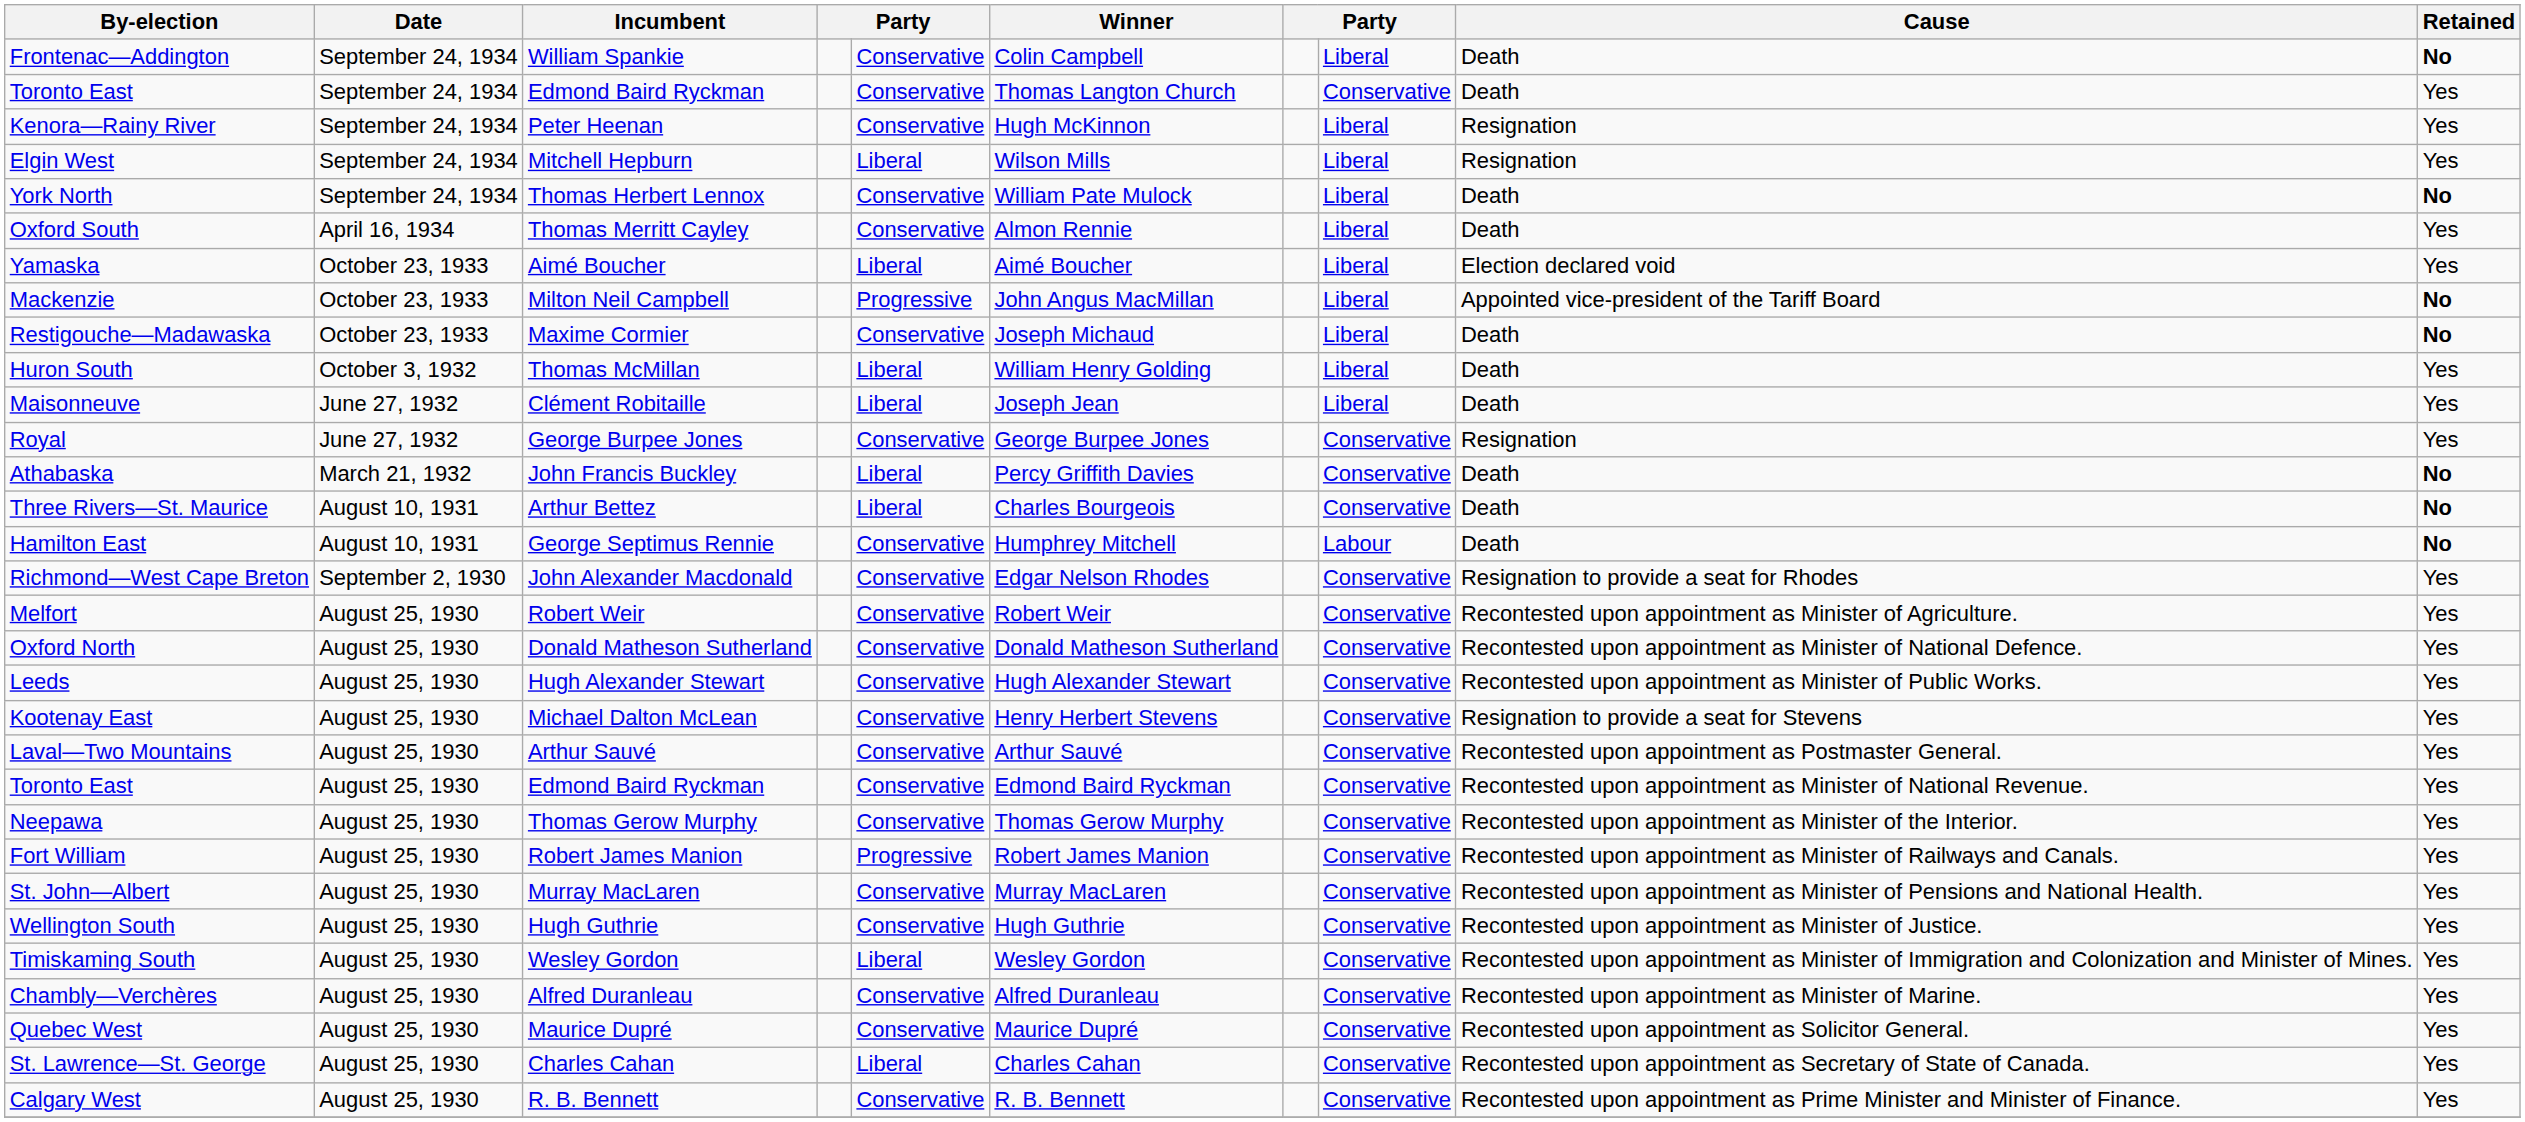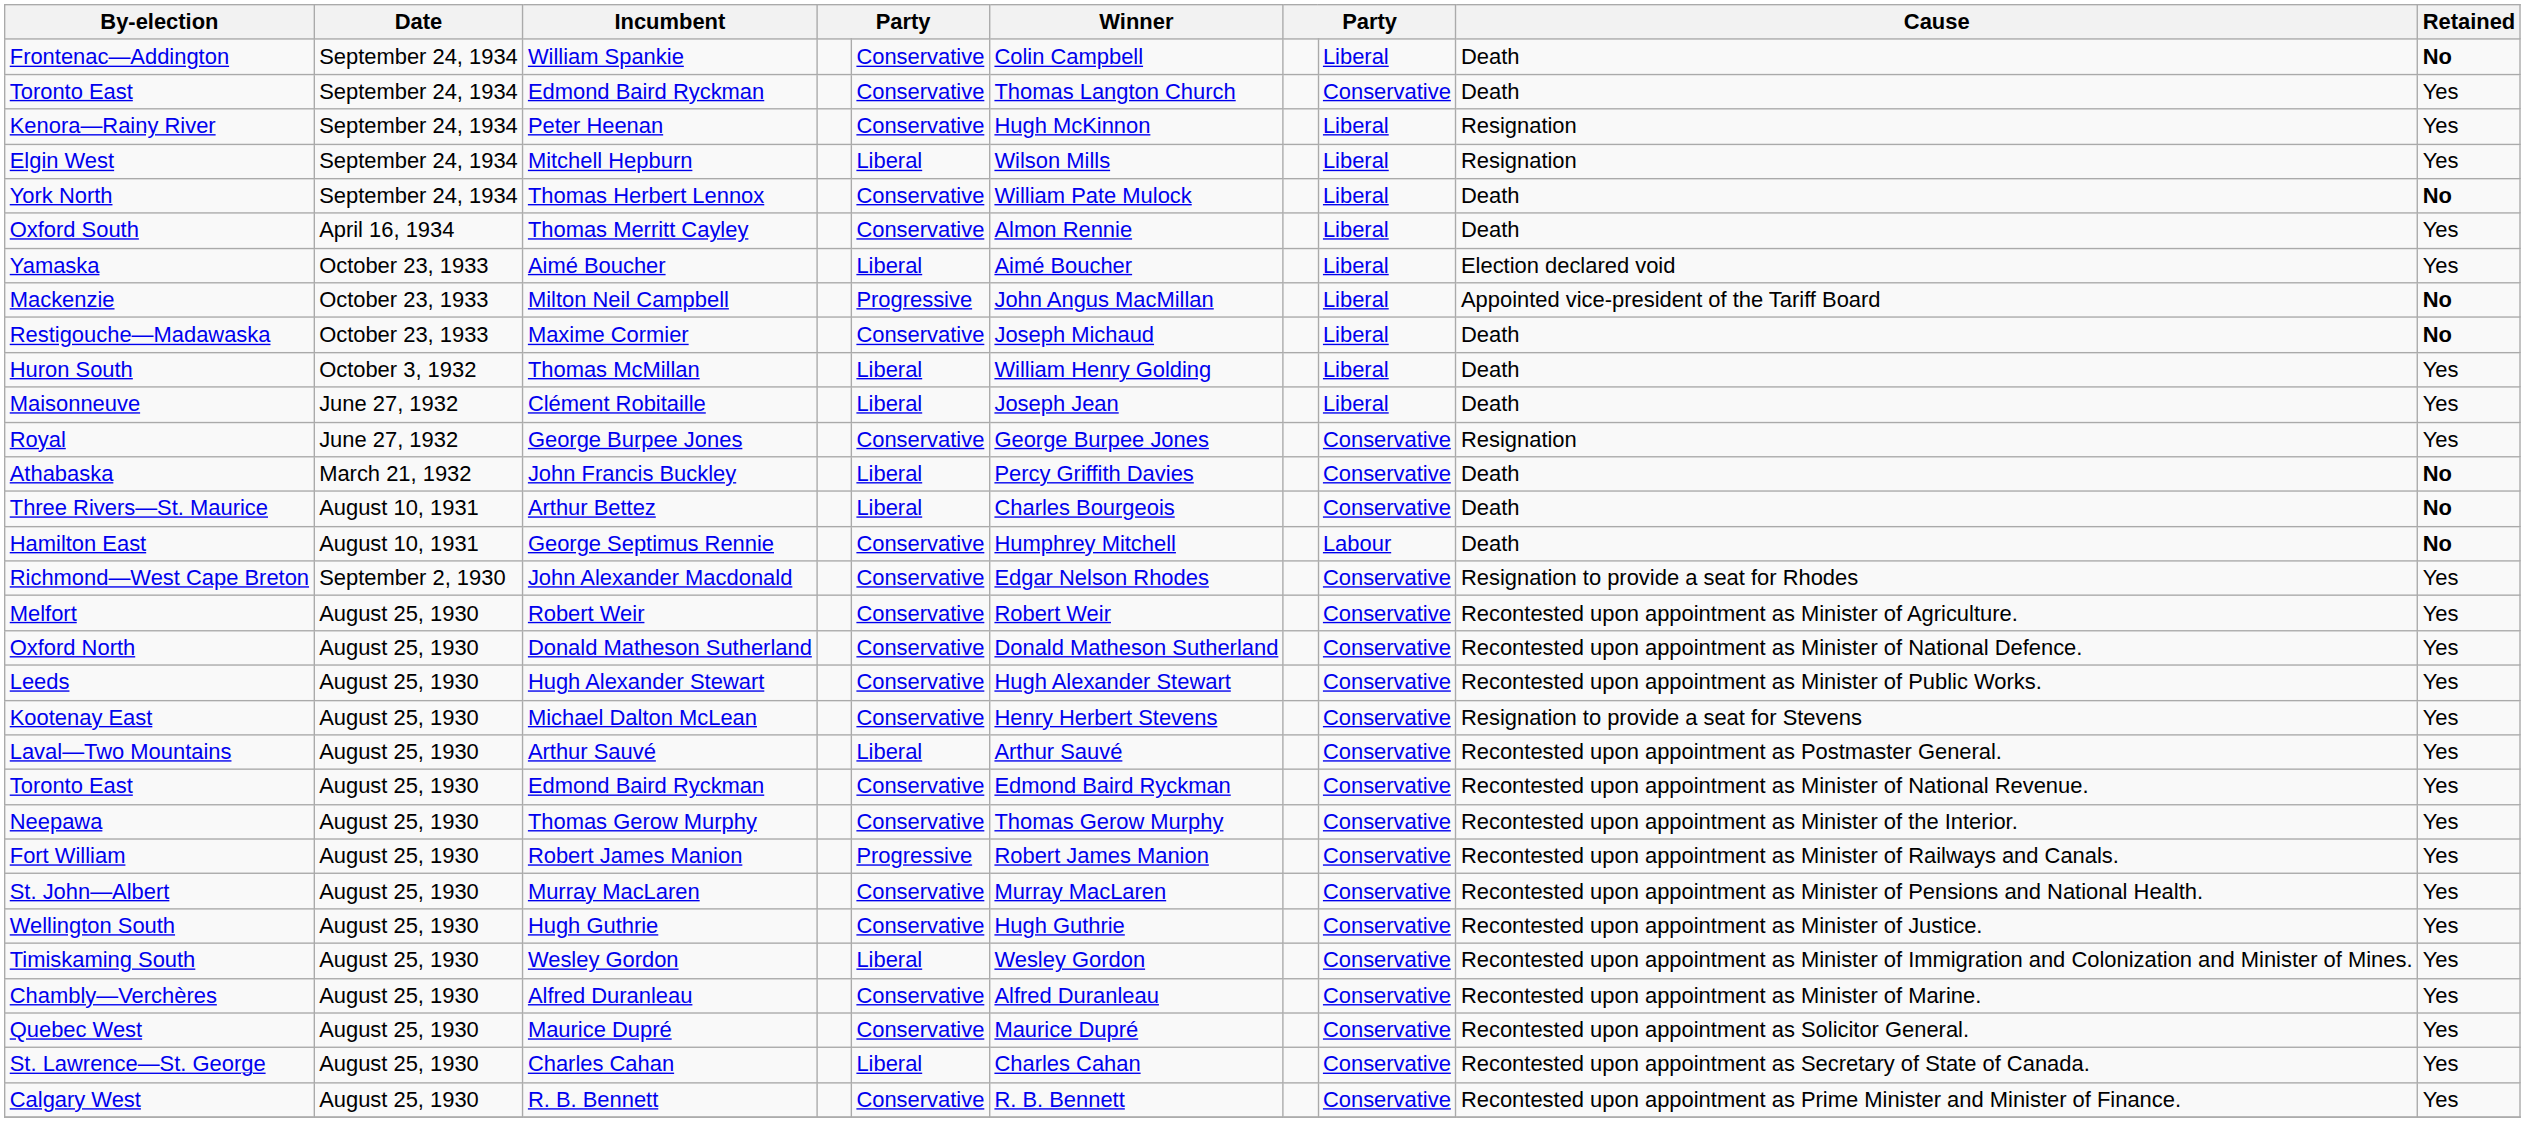Laval—Two Mountains | column 5: Conservative -> Liberal
